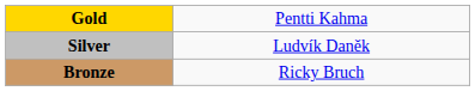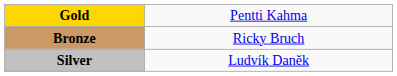rows swapped: Silver <-> Bronze
